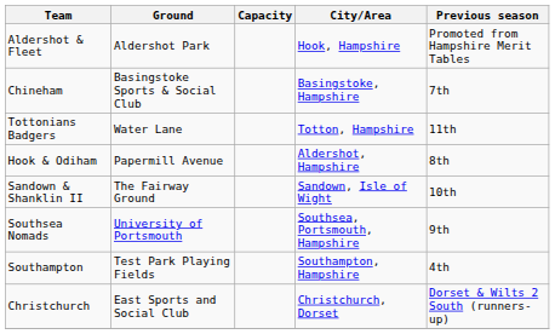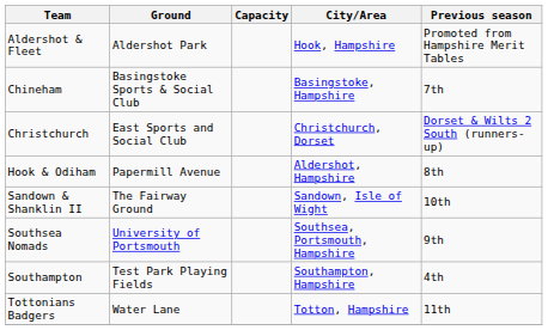rows swapped: Christchurch <-> Tottonians Badgers
